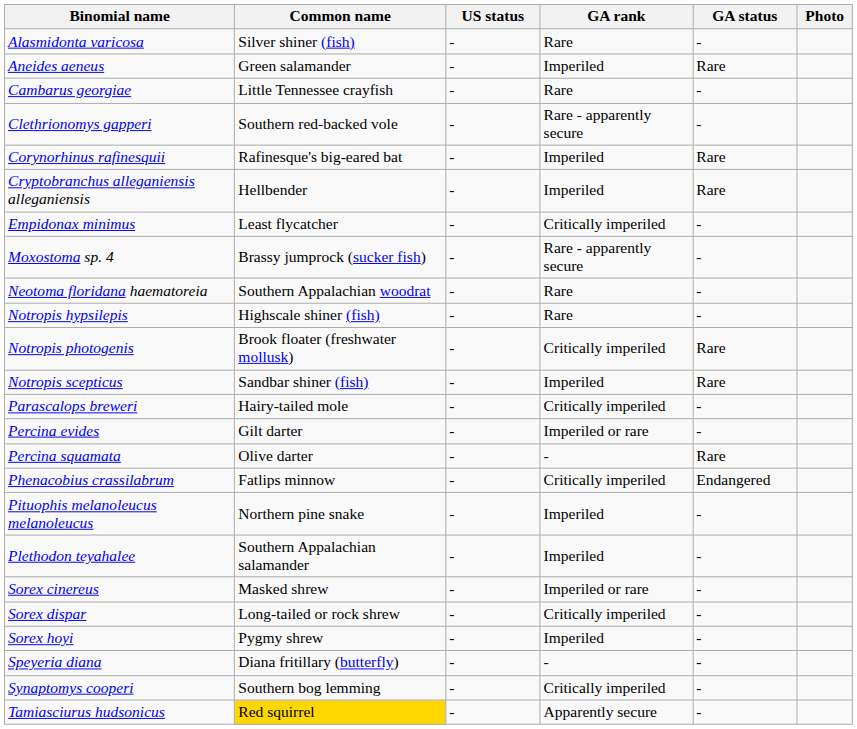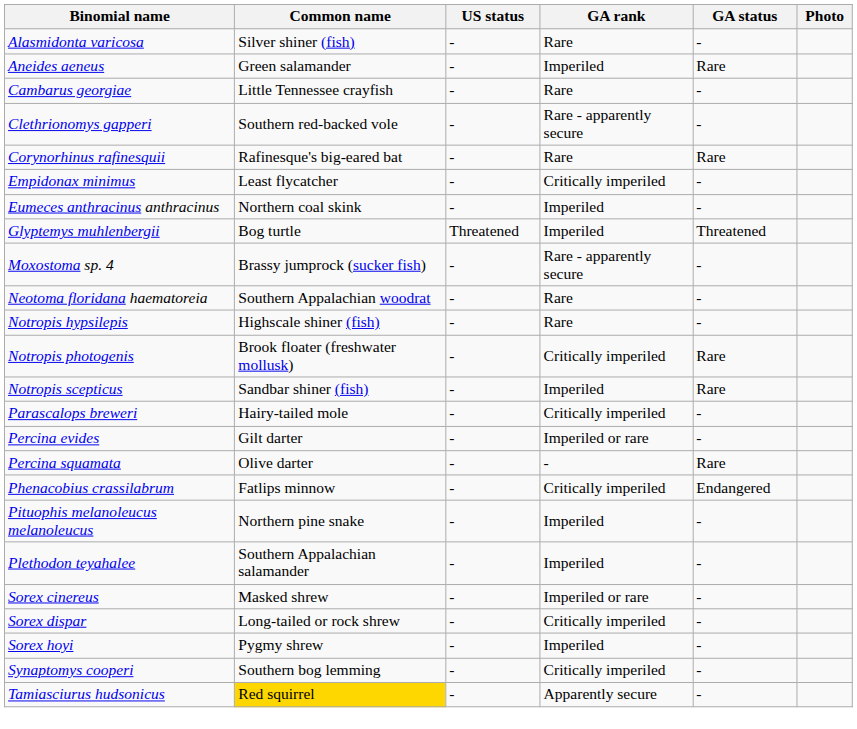Corynorhinus rafinesquii | GA rank: Imperiled -> Rare
- row: Cryptobranchus alleganiensis alleganiensis | Hellbender | - | Imperiled | Rare
+ row: Eumeces anthracinus anthracinus | Northern coal skink | - | Imperiled | -
+ row: Glyptemys muhlenbergii | Bog turtle | Threatened | Imperiled | Threatened
- row: Speyeria diana | Diana fritillary (butterfly) | - | - | -
